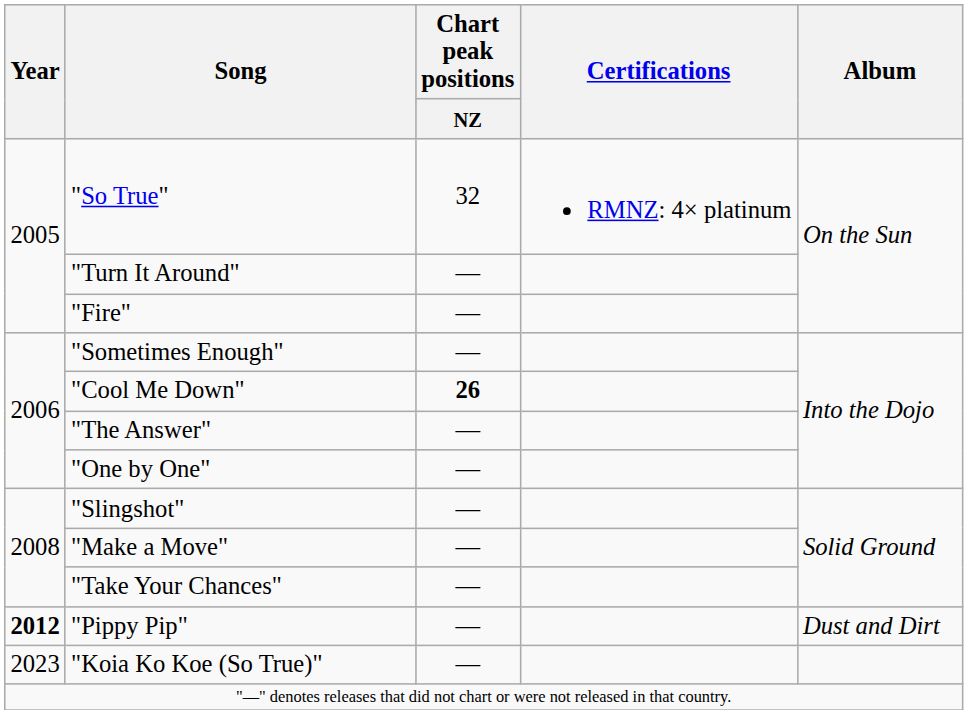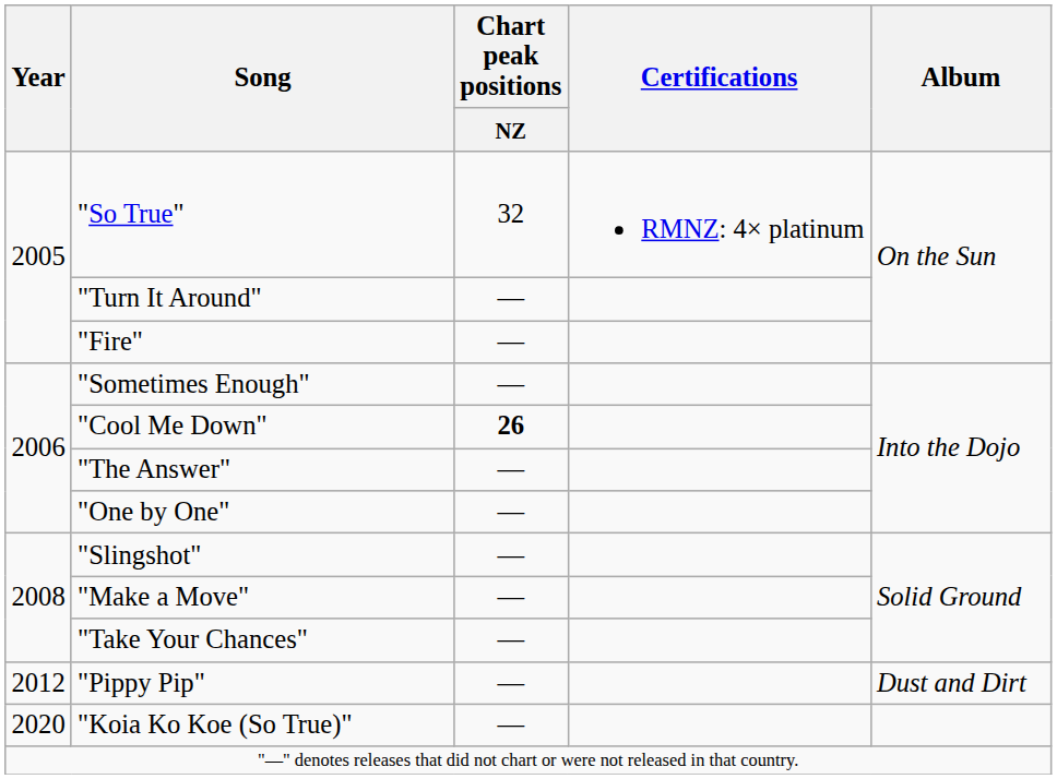"Pippy Pip" | Year: bold -> normal
"Koia Ko Koe (So True)" | Year: 2023 -> 2020
